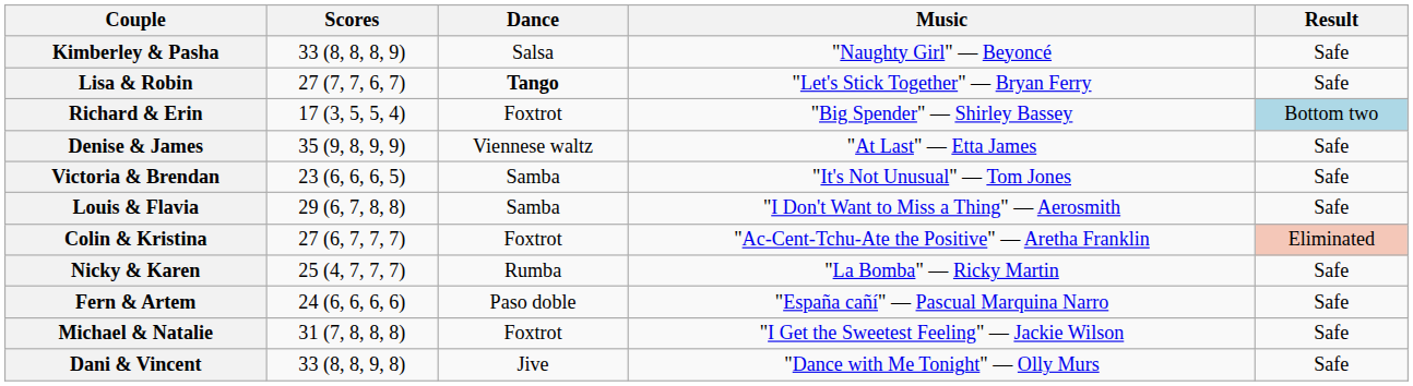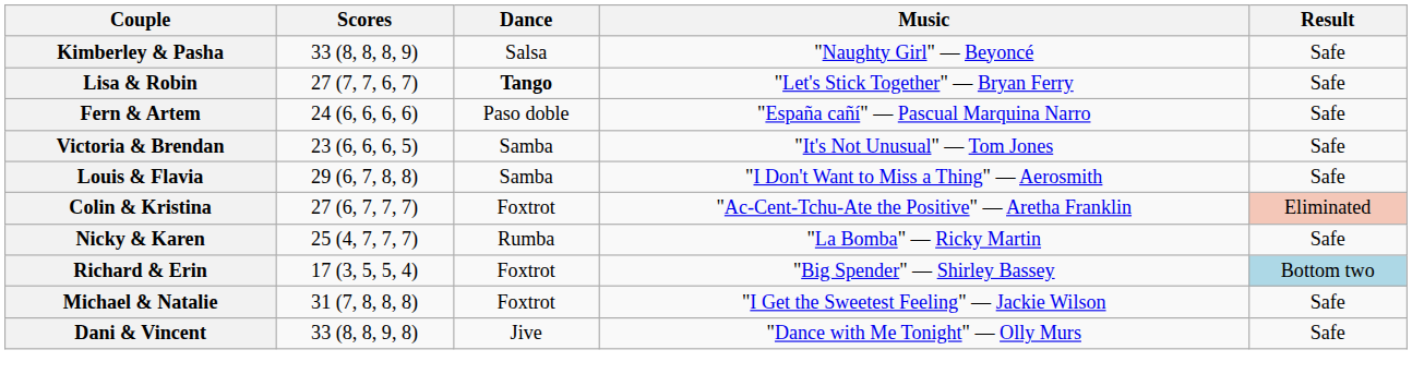rows swapped: Richard & Erin <-> Fern & Artem
- row: Denise & James | 35 (9, 8, 9, 9) | Viennese waltz | "At Last" — Etta James | Safe
